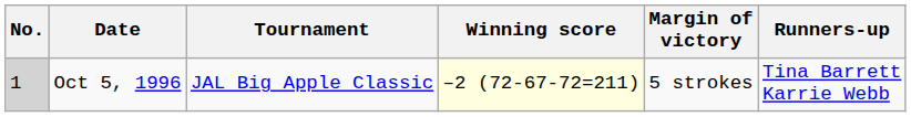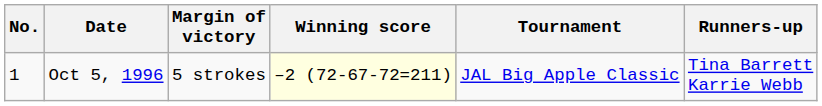columns swapped: Tournament <-> Margin of victory
Oct 5, 1996 | No.: lightgrey background -> no background
